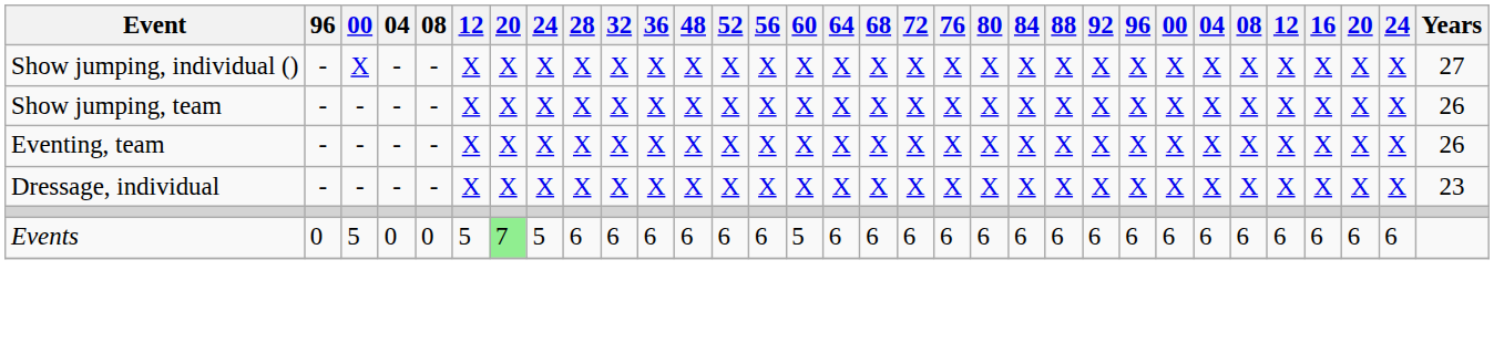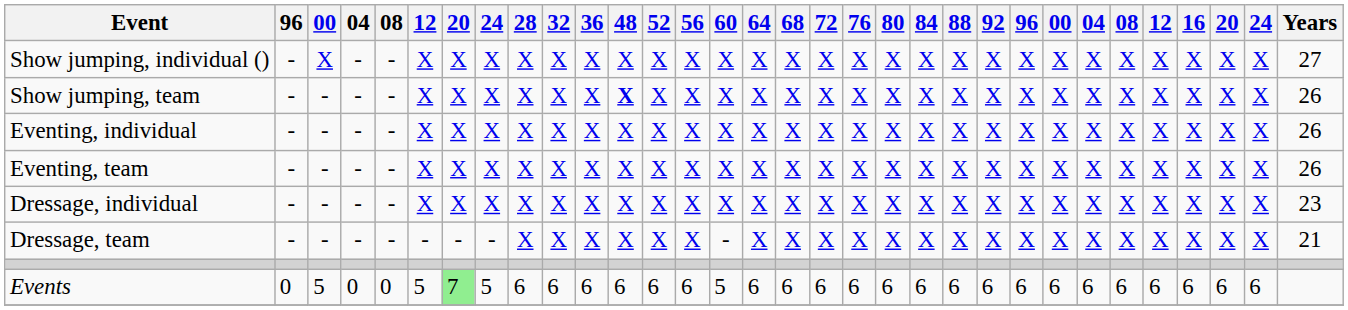Show jumping, team | 48: normal -> bold
+ row: Eventing, individual | - | - | - | - | X | X | X | X | X | X | X | X | X | X | X | X | X | X | X | X | X | X | X | X | X | X | X | X | X | X | 26
+ row: Dressage, team | - | - | - | - | - | - | - | X | X | X | X | X | X | - | X | X | X | X | X | X | X | X | X | X | X | X | X | X | X | X | 21
